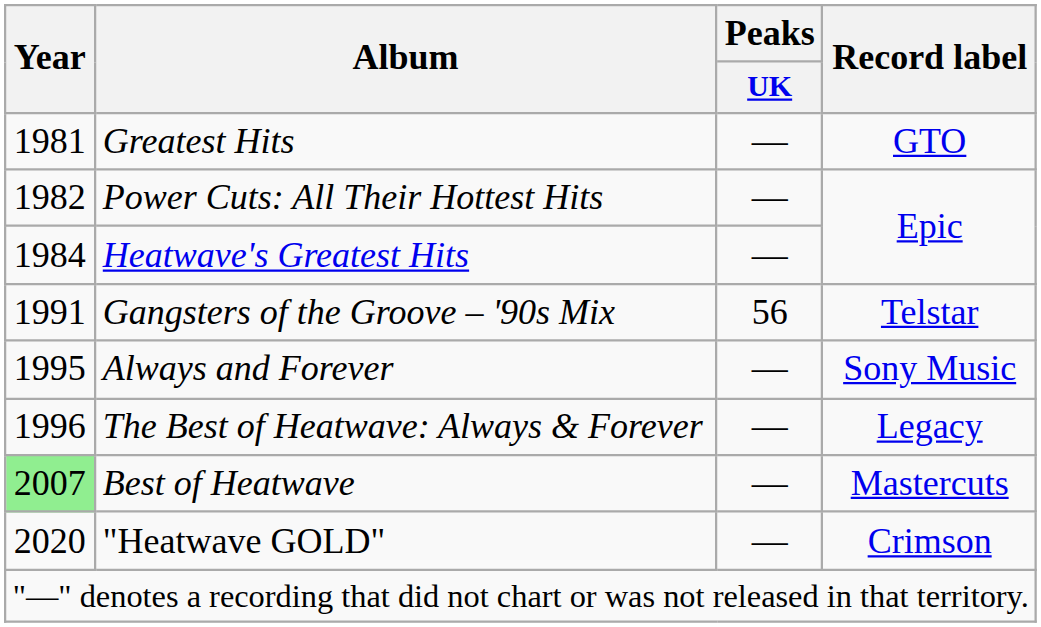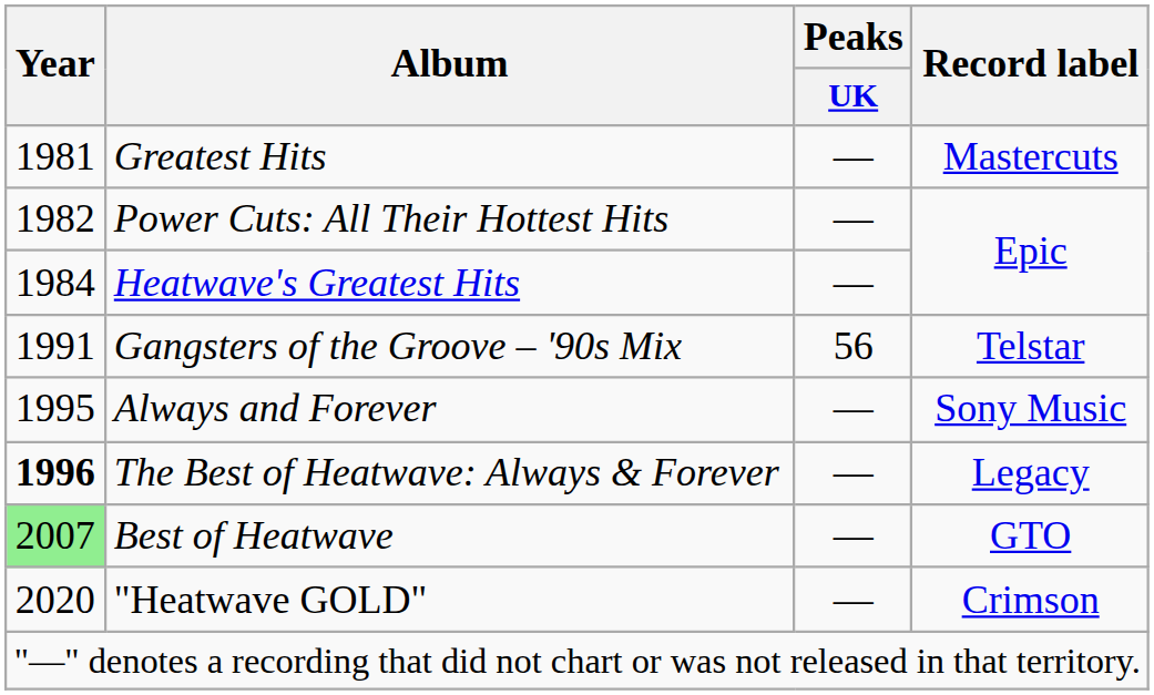Greatest Hits | Record label: GTO -> Mastercuts
The Best of Heatwave: Always & Forever | Year: normal -> bold
Best of Heatwave | Record label: Mastercuts -> GTO
